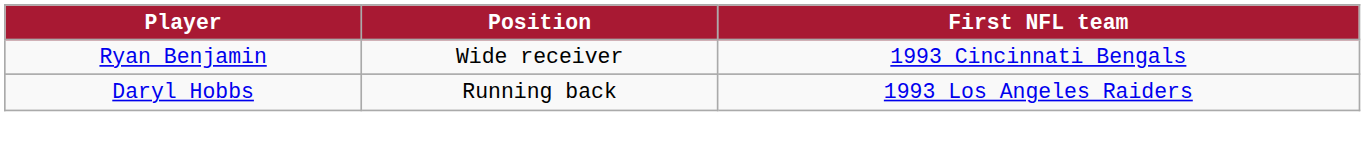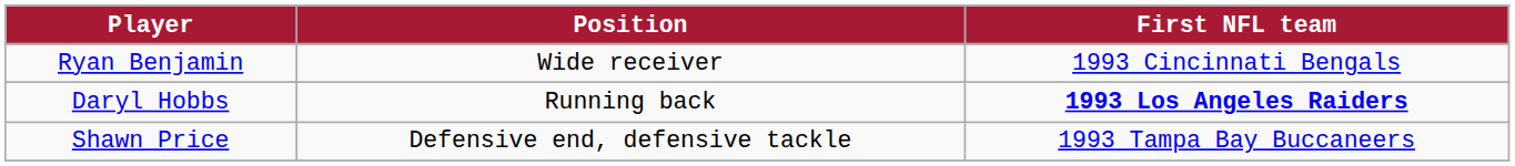Daryl Hobbs | First NFL team: normal -> bold
+ row: Shawn Price | Defensive end, defensive tackle | 1993 Tampa Bay Buccaneers
